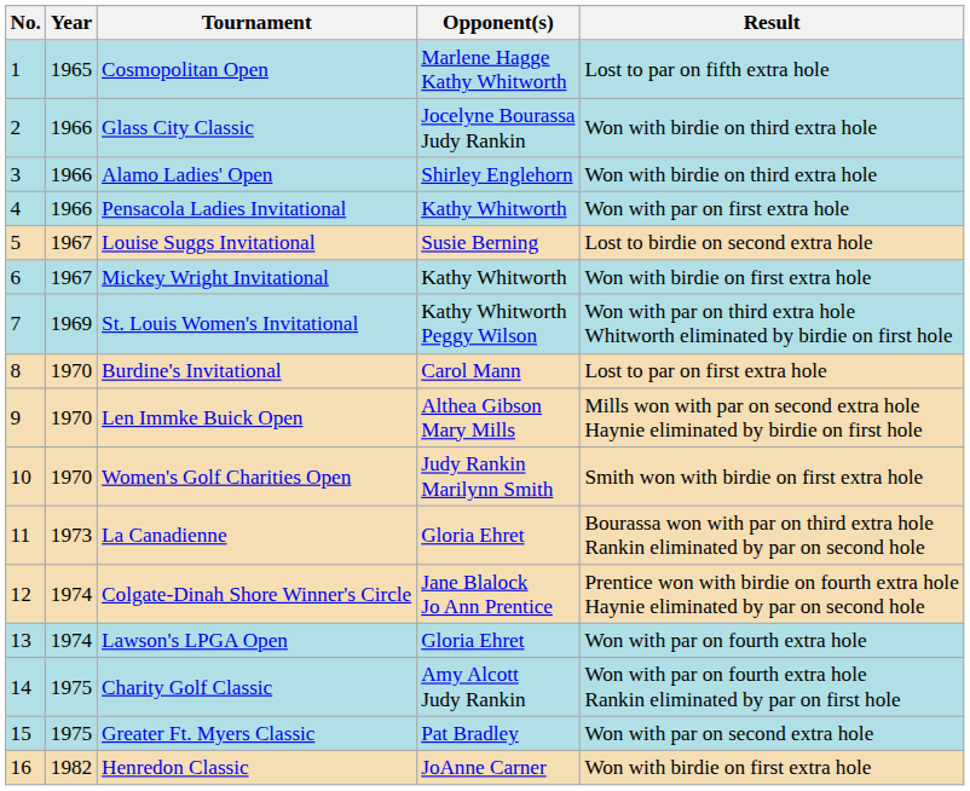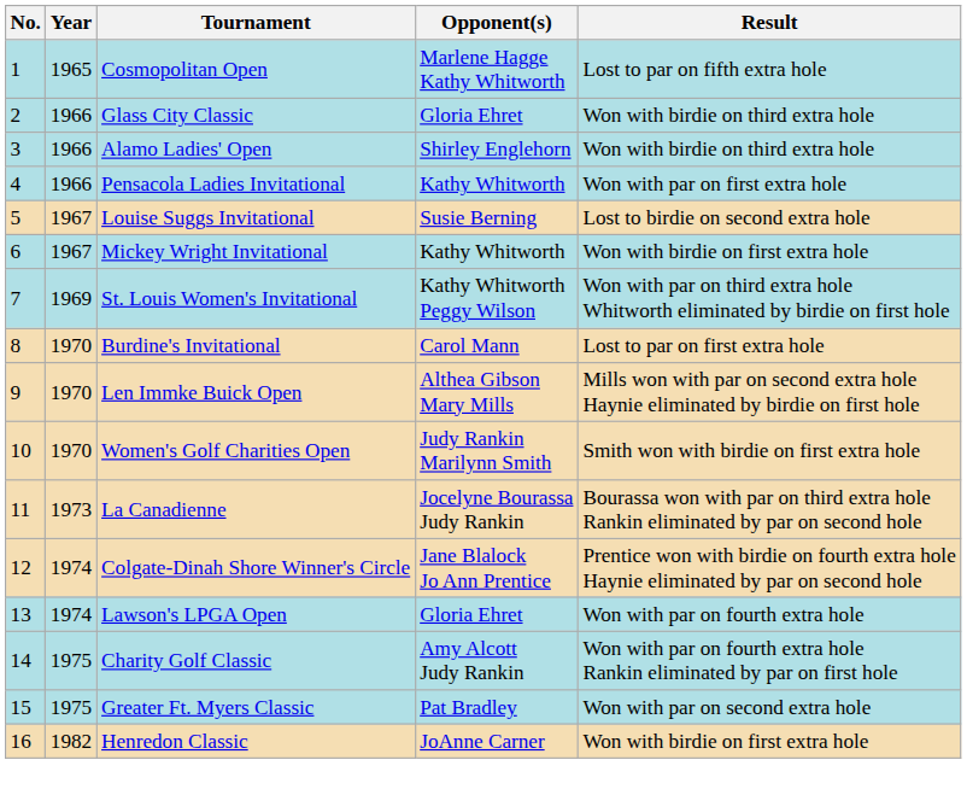Glass City Classic | Opponent(s): Jocelyne Bourassa Judy Rankin -> Gloria Ehret
La Canadienne | Opponent(s): Gloria Ehret -> Jocelyne Bourassa Judy Rankin
